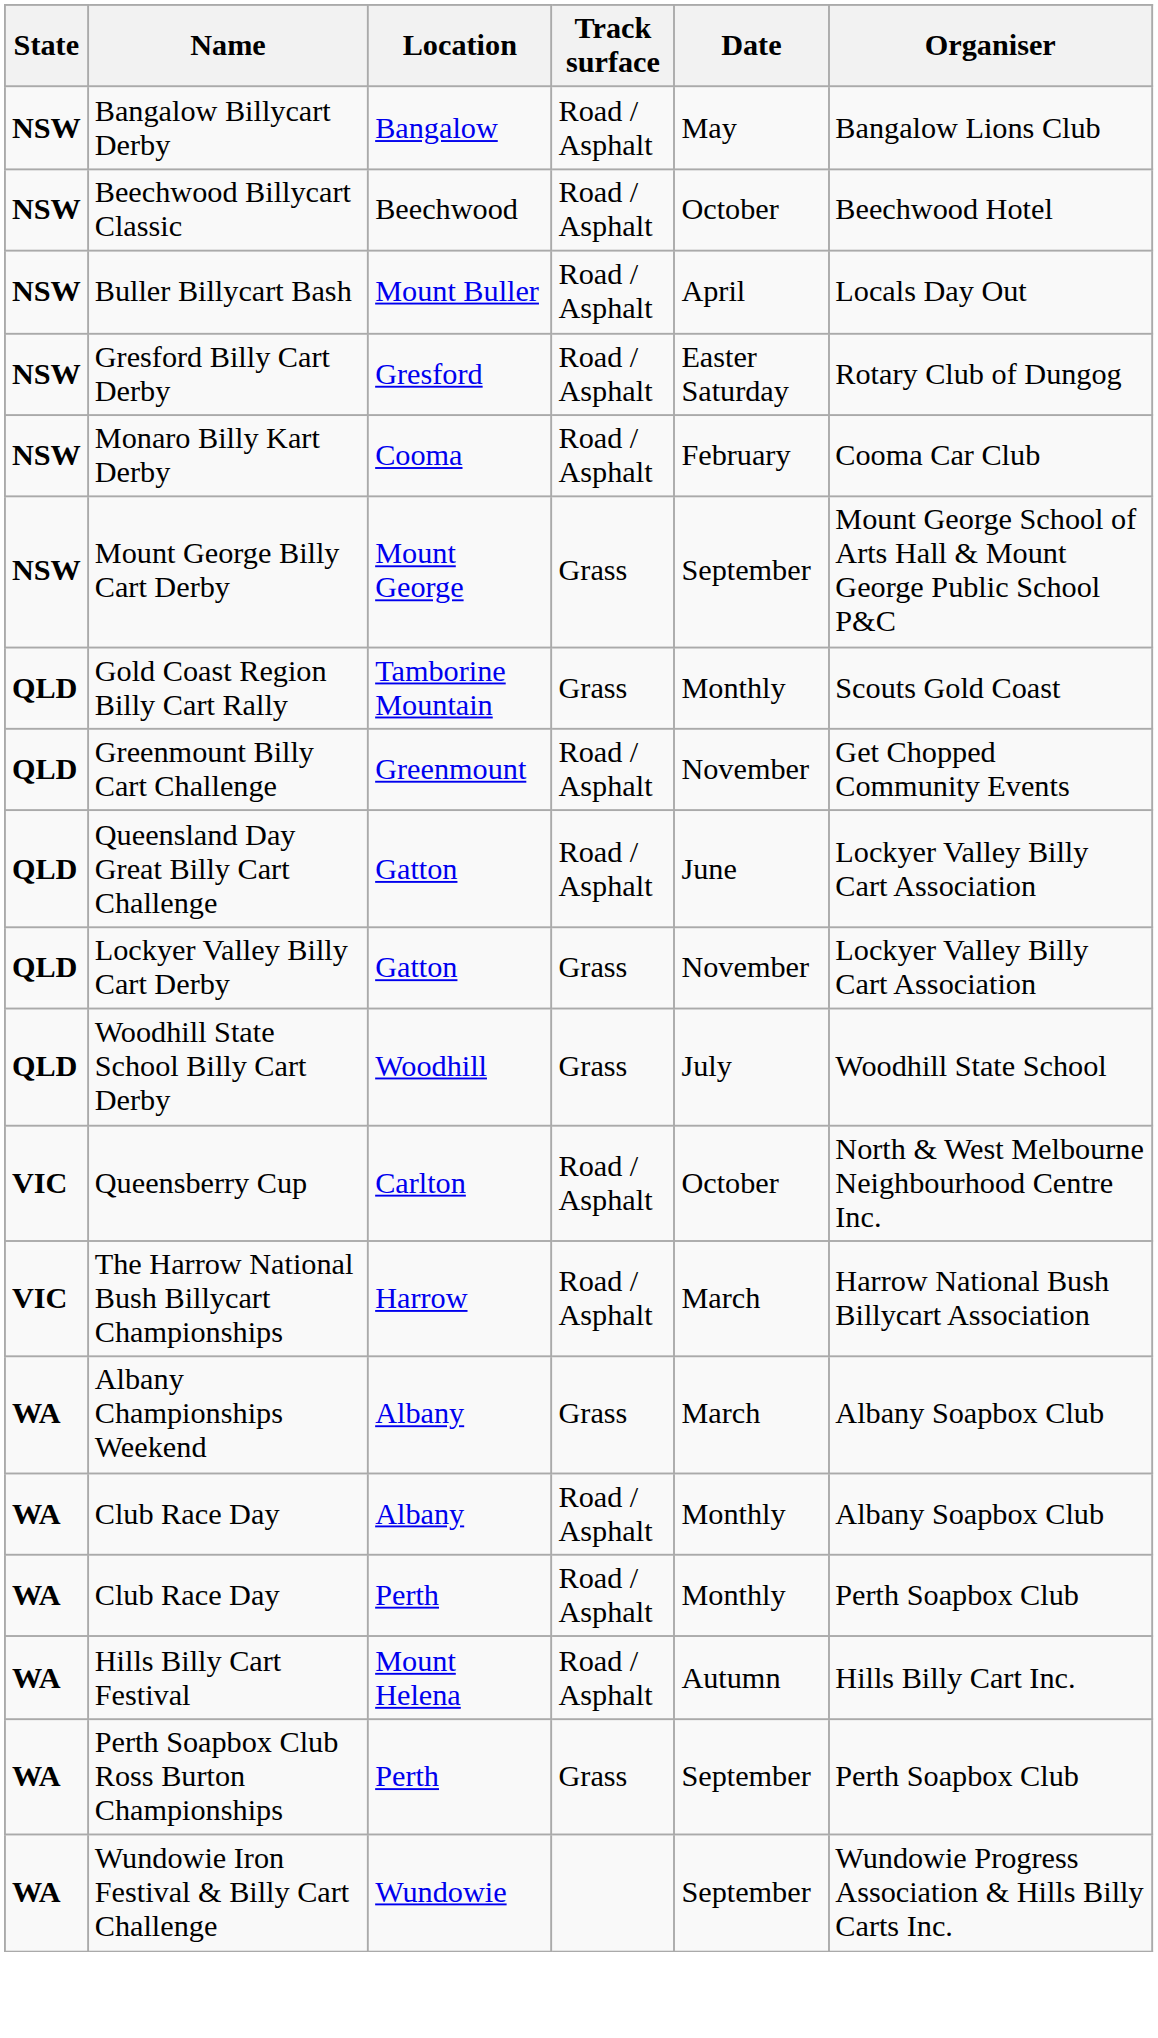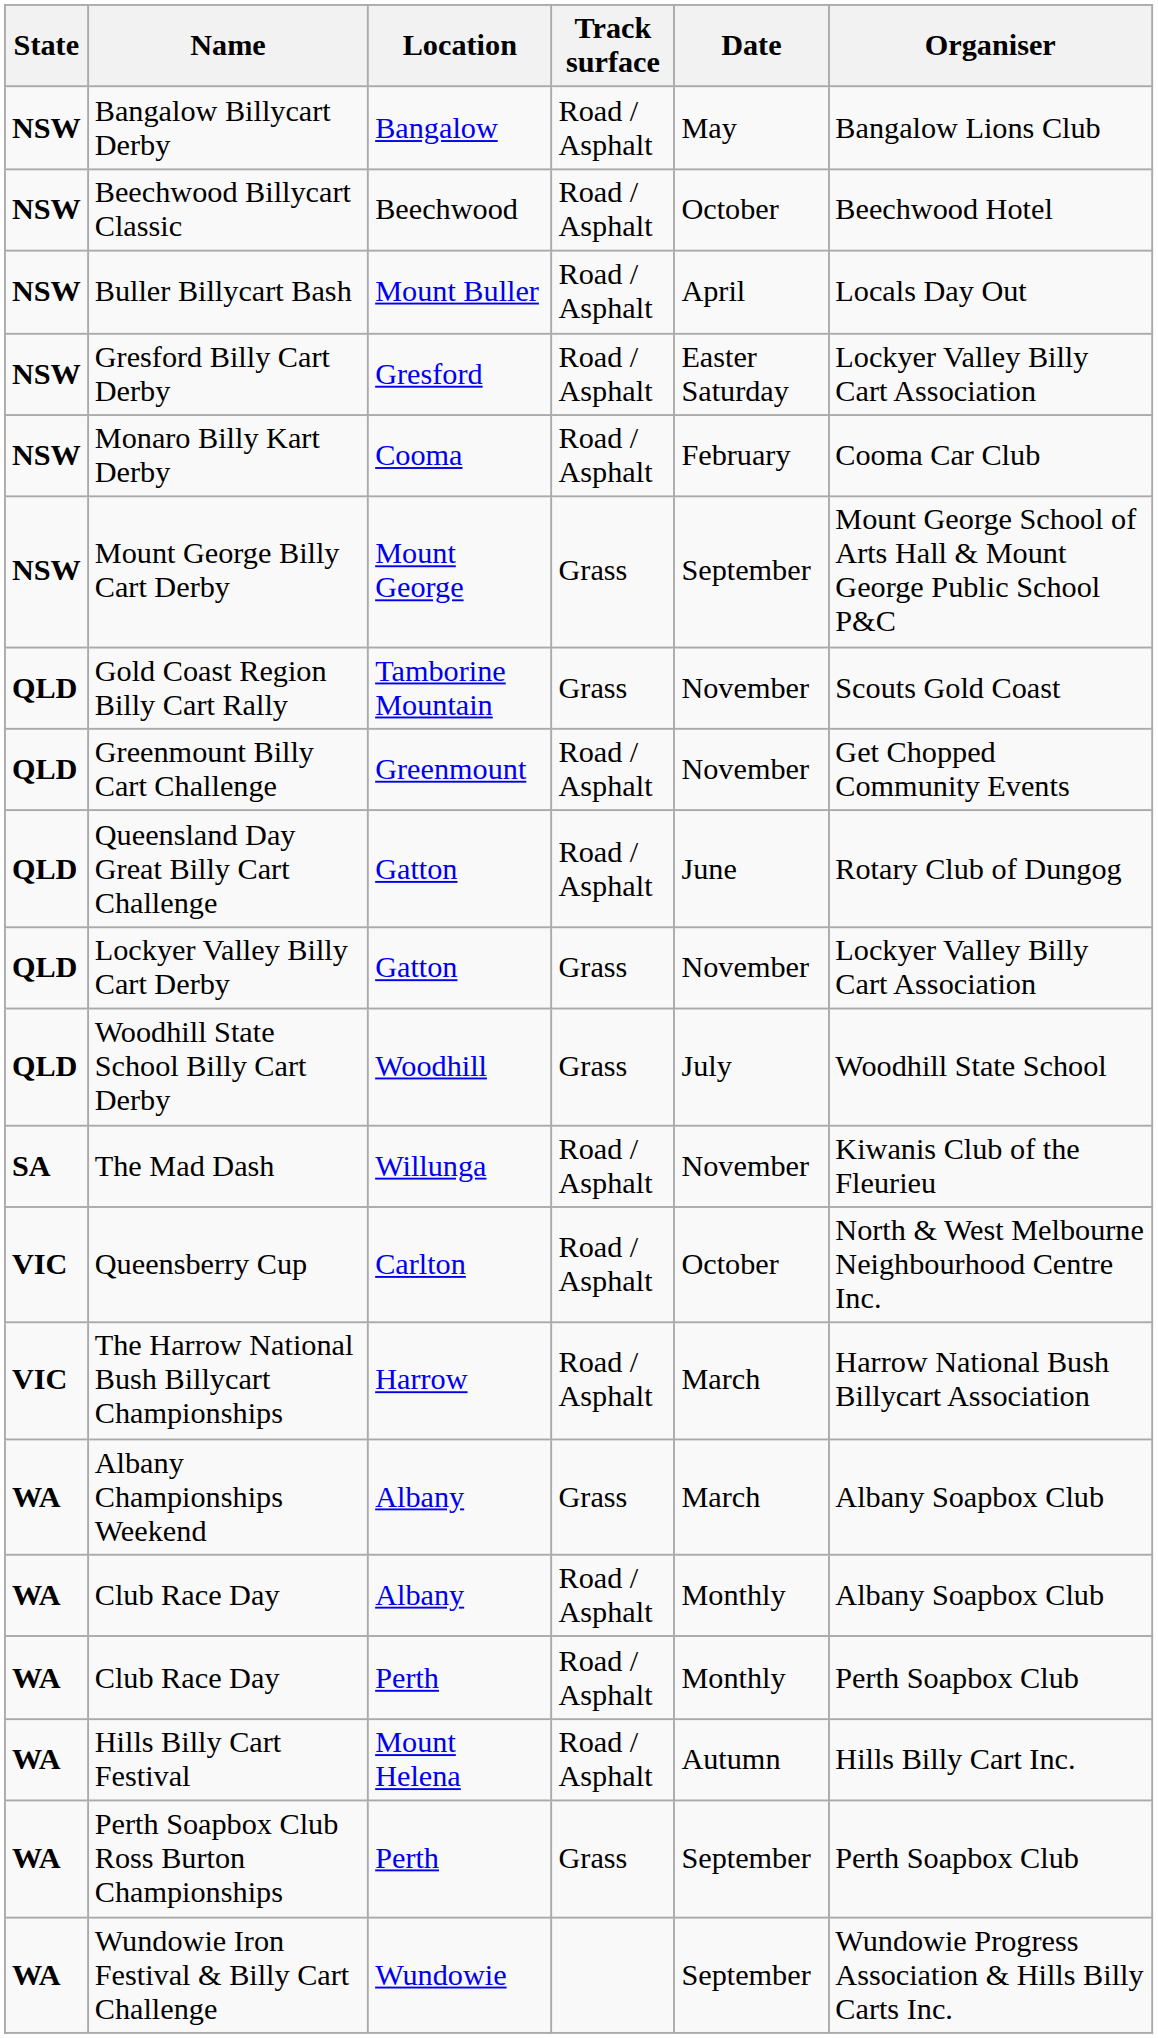Gresford Billy Cart Derby | Organiser: Rotary Club of Dungog -> Lockyer Valley Billy Cart Association
Gold Coast Region Billy Cart Rally | Date: Monthly -> November
Queensland Day Great Billy Cart Challenge | Organiser: Lockyer Valley Billy Cart Association -> Rotary Club of Dungog
+ row: SA | The Mad Dash | Willunga | Road / Asphalt | November | Kiwanis Club of the Fleurieu
